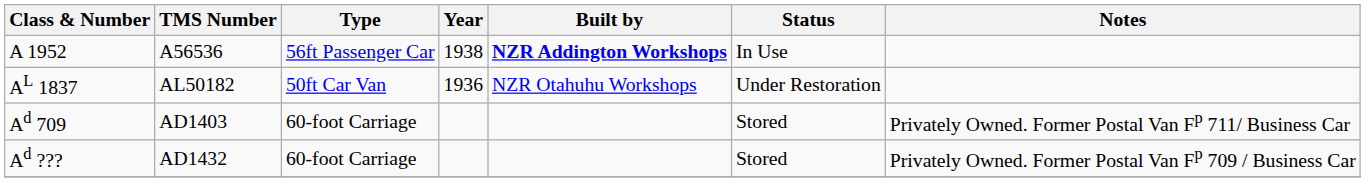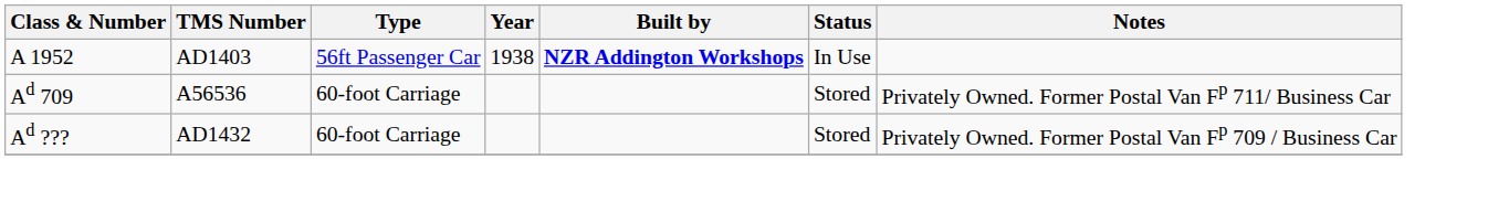A 1952 | TMS Number: A56536 -> AD1403
- row: AL 1837 | AL50182 | 50ft Car Van | 1936 | NZR Otahuhu Workshops | Under Restoration
Ad 709 | TMS Number: AD1403 -> A56536
